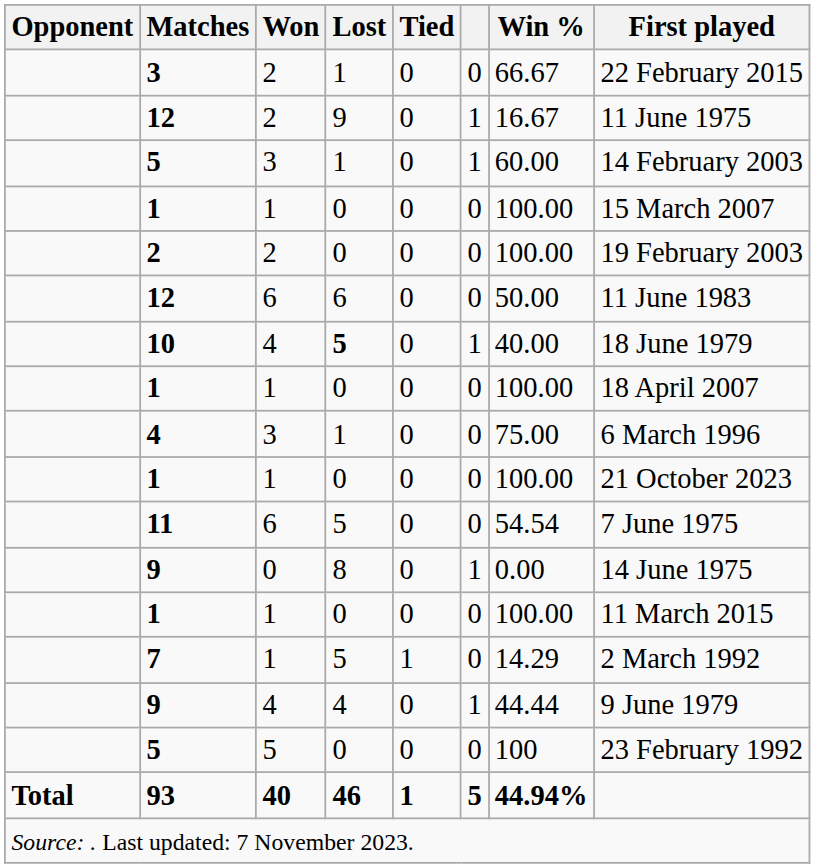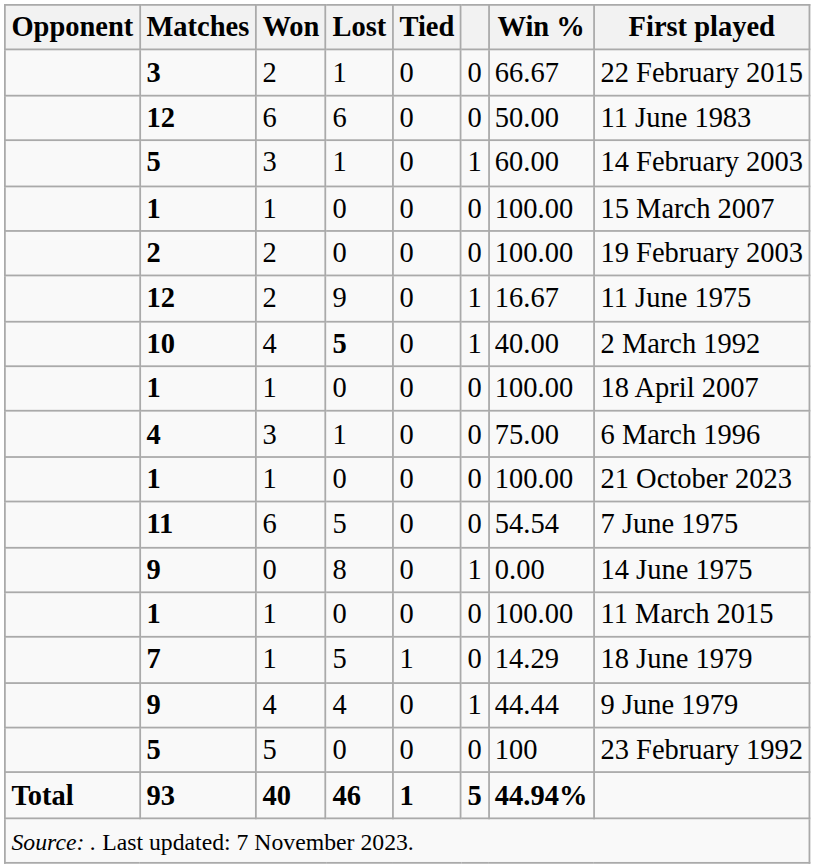rows swapped: 12 / 2 <-> 12 / 6
10 | First played: 18 June 1979 -> 2 March 1992
7 | First played: 2 March 1992 -> 18 June 1979
